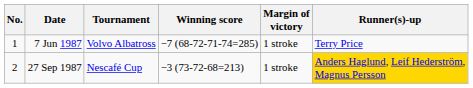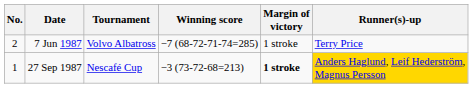7 Jun 1987 | No.: 1 -> 2
27 Sep 1987 | No.: 2 -> 1
27 Sep 1987 | Margin of victory: normal -> bold
